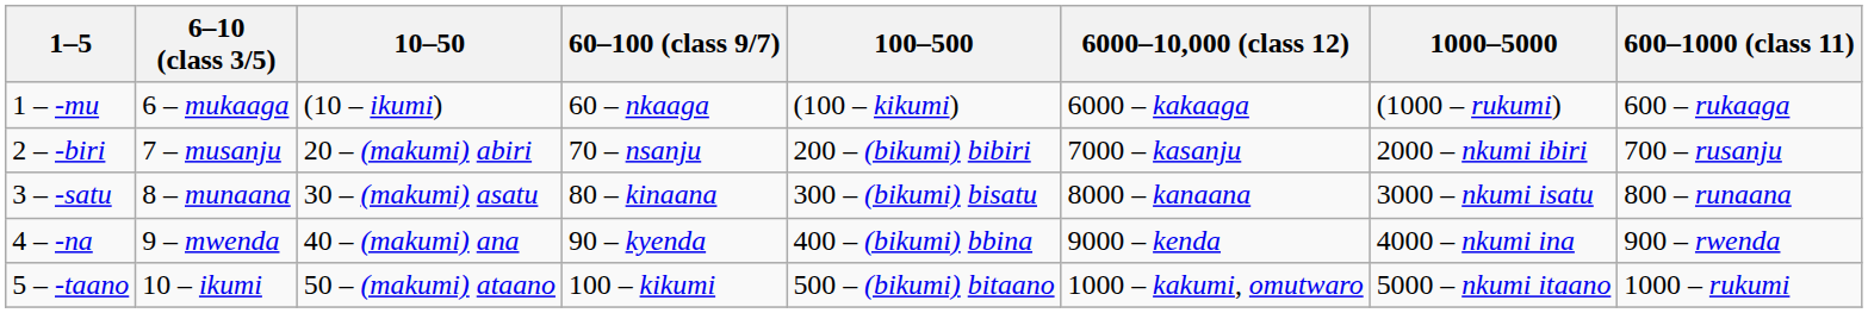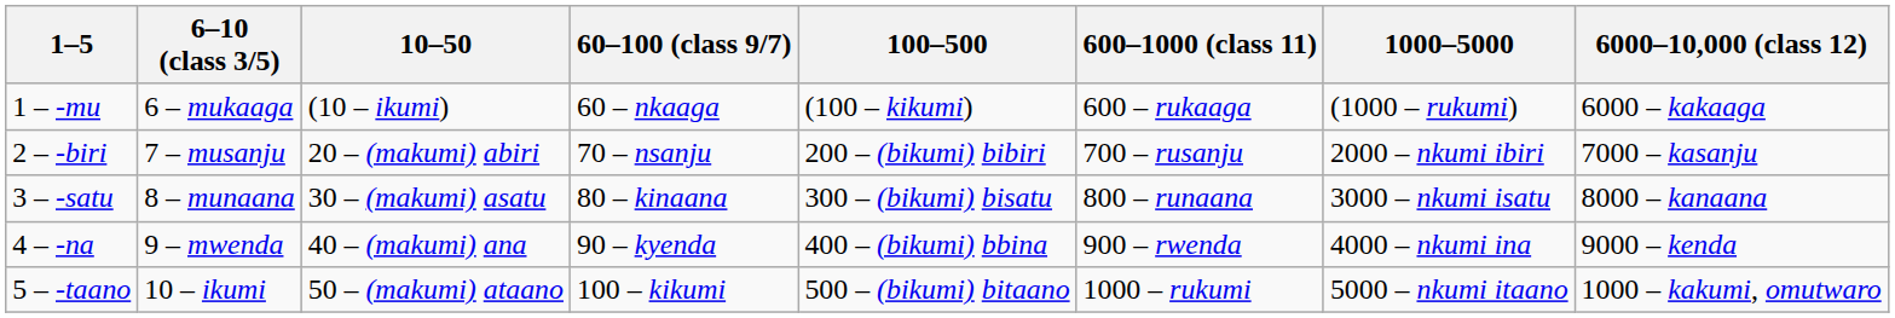columns swapped: 600–1000 (class 11) <-> 6000–10,000 (class 12)
